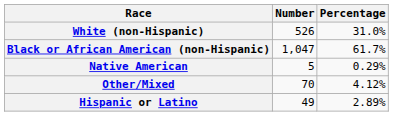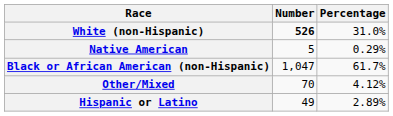White (non-Hispanic) | Number: normal -> bold
rows swapped: Black or African American (non-Hispanic) <-> Native American
